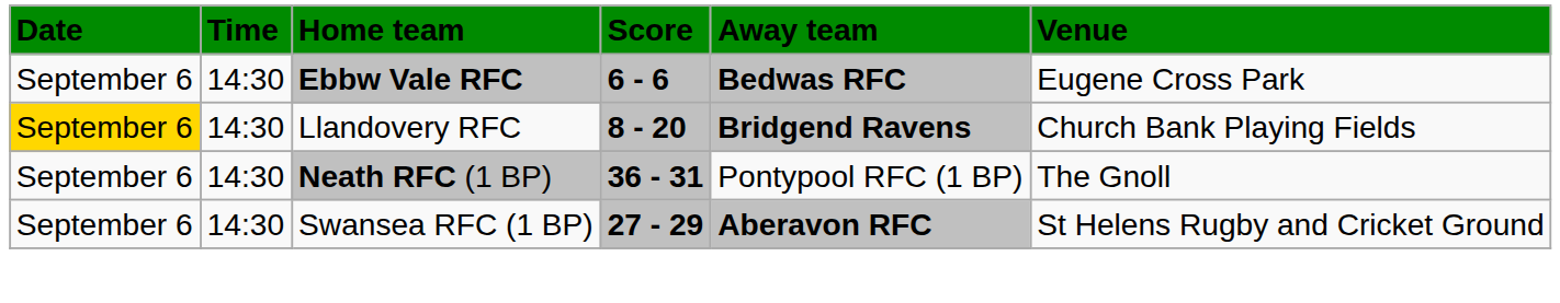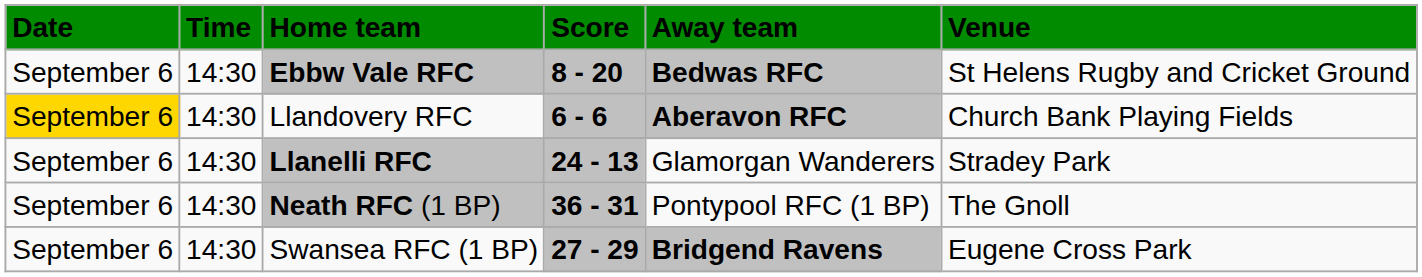Ebbw Vale RFC | Score: 6 - 6 -> 8 - 20
Ebbw Vale RFC | Venue: Eugene Cross Park -> St Helens Rugby and Cricket Ground
Llandovery RFC | Score: 8 - 20 -> 6 - 6
Llandovery RFC | Away team: Bridgend Ravens -> Aberavon RFC
+ row: September 6 | 14:30 | Llanelli RFC | 24 - 13 | Glamorgan Wanderers | Stradey Park
Swansea RFC (1 BP) | Away team: Aberavon RFC -> Bridgend Ravens
Swansea RFC (1 BP) | Venue: St Helens Rugby and Cricket Ground -> Eugene Cross Park
